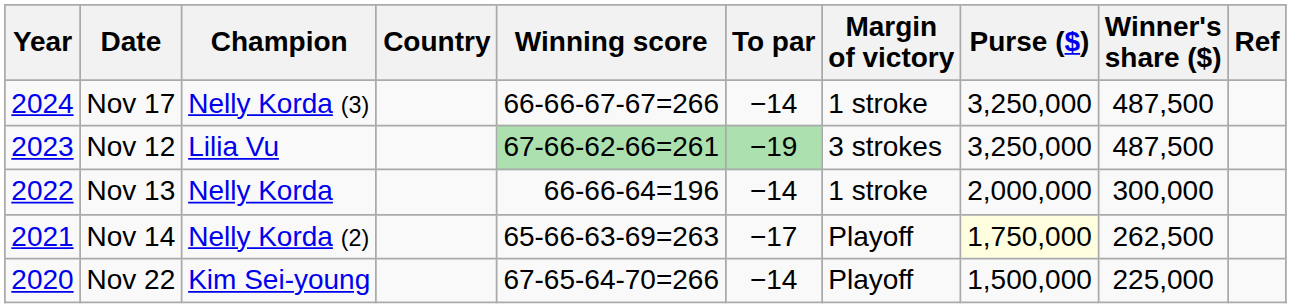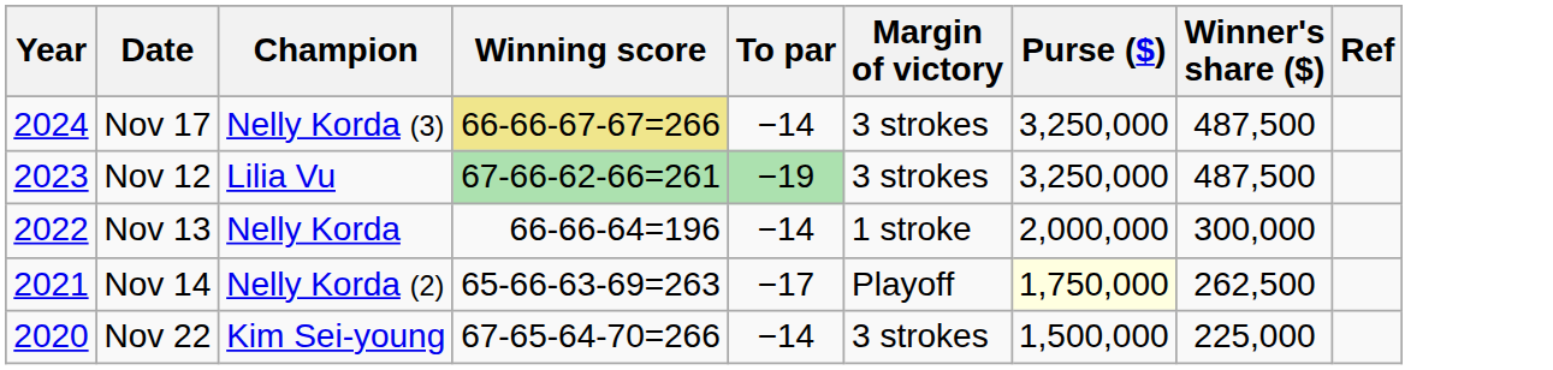- column: Country
Nov 17 | Winning score: no background -> khaki background
Nov 17 | Margin of victory: 1 stroke -> 3 strokes
Nov 22 | Margin of victory: Playoff -> 3 strokes
